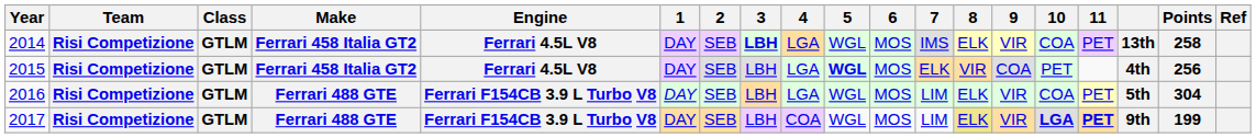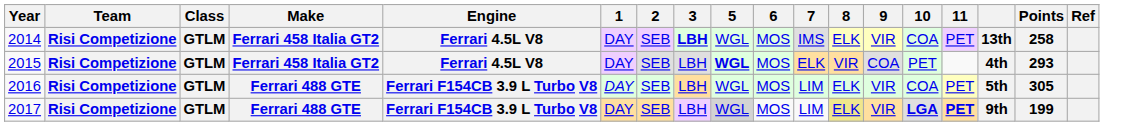- column: 4 | LGA | LGA | LGA | COA
2015 | Points: 256 -> 293
2016 | Points: 304 -> 305
2017 | 5: no background -> lightgrey background
